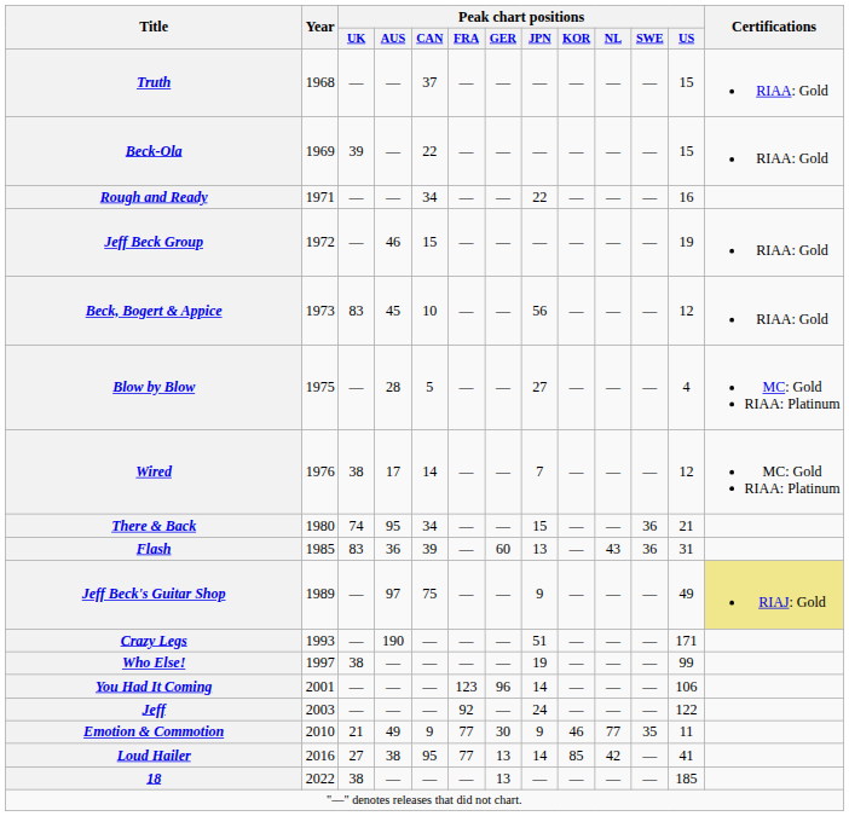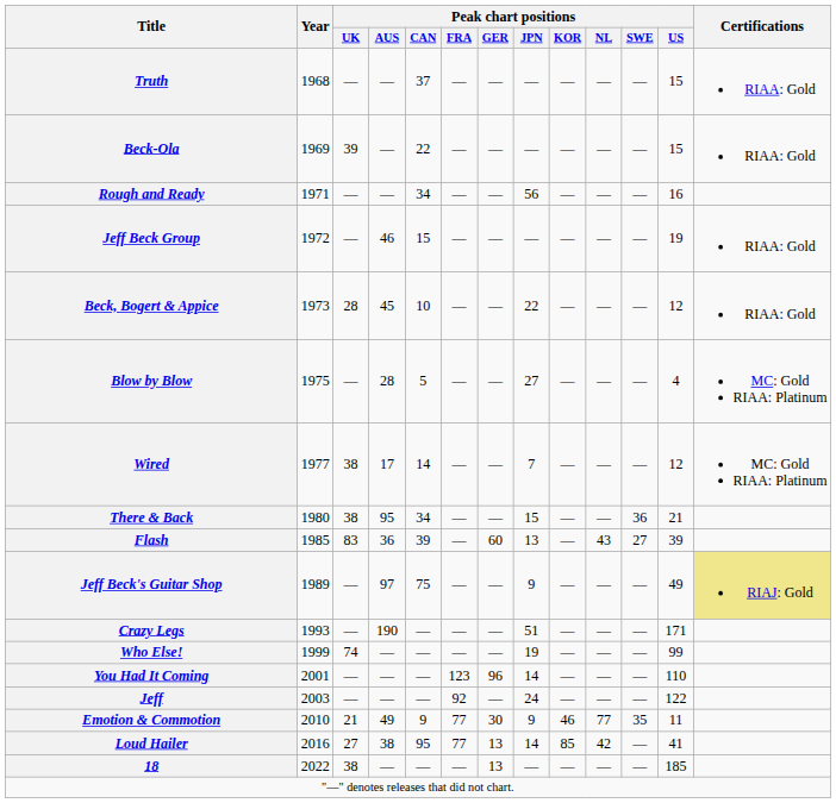Rough and Ready | Peak chart positions / JPN: 22 -> 56
Beck, Bogert & Appice | Peak chart positions / UK: 83 -> 28
Beck, Bogert & Appice | Peak chart positions / JPN: 56 -> 22
Wired | Year: 1976 -> 1977
There & Back | Peak chart positions / UK: 74 -> 38
Flash | Peak chart positions / SWE: 36 -> 27
Flash | Peak chart positions / US: 31 -> 39
Who Else! | Year: 1997 -> 1999
Who Else! | Peak chart positions / UK: 38 -> 74
You Had It Coming | Peak chart positions / US: 106 -> 110
